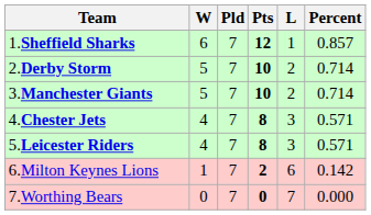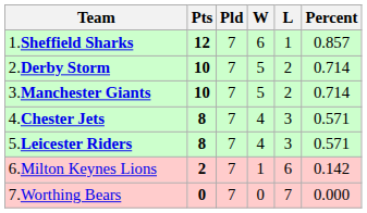columns swapped: Pts <-> W
